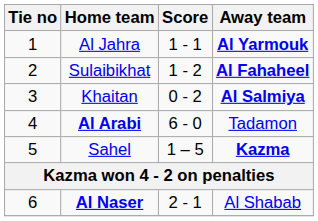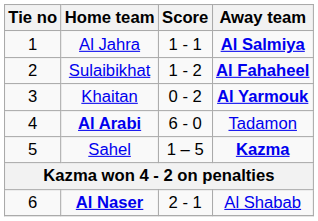Al Jahra | Away team: Al Yarmouk -> Al Salmiya
Khaitan | Away team: Al Salmiya -> Al Yarmouk
